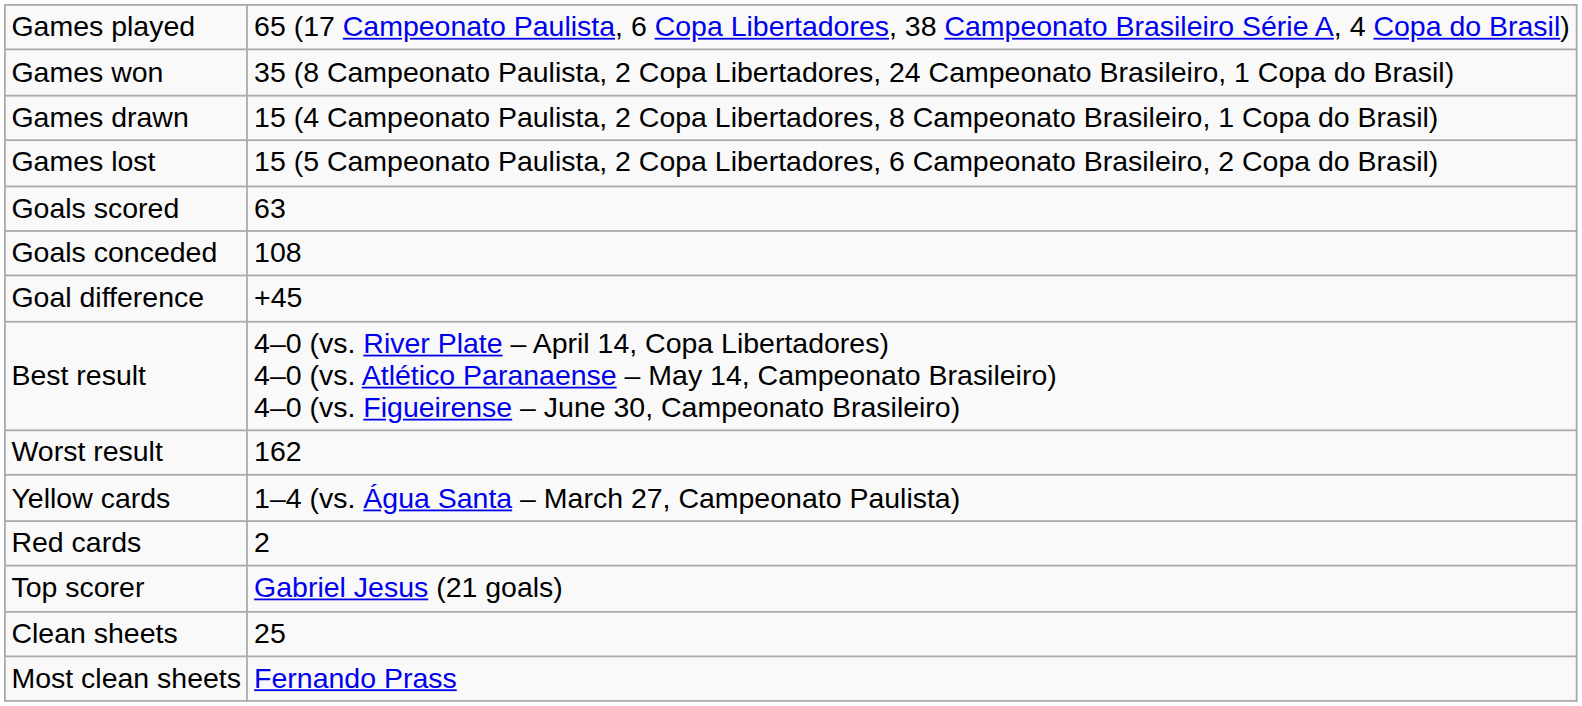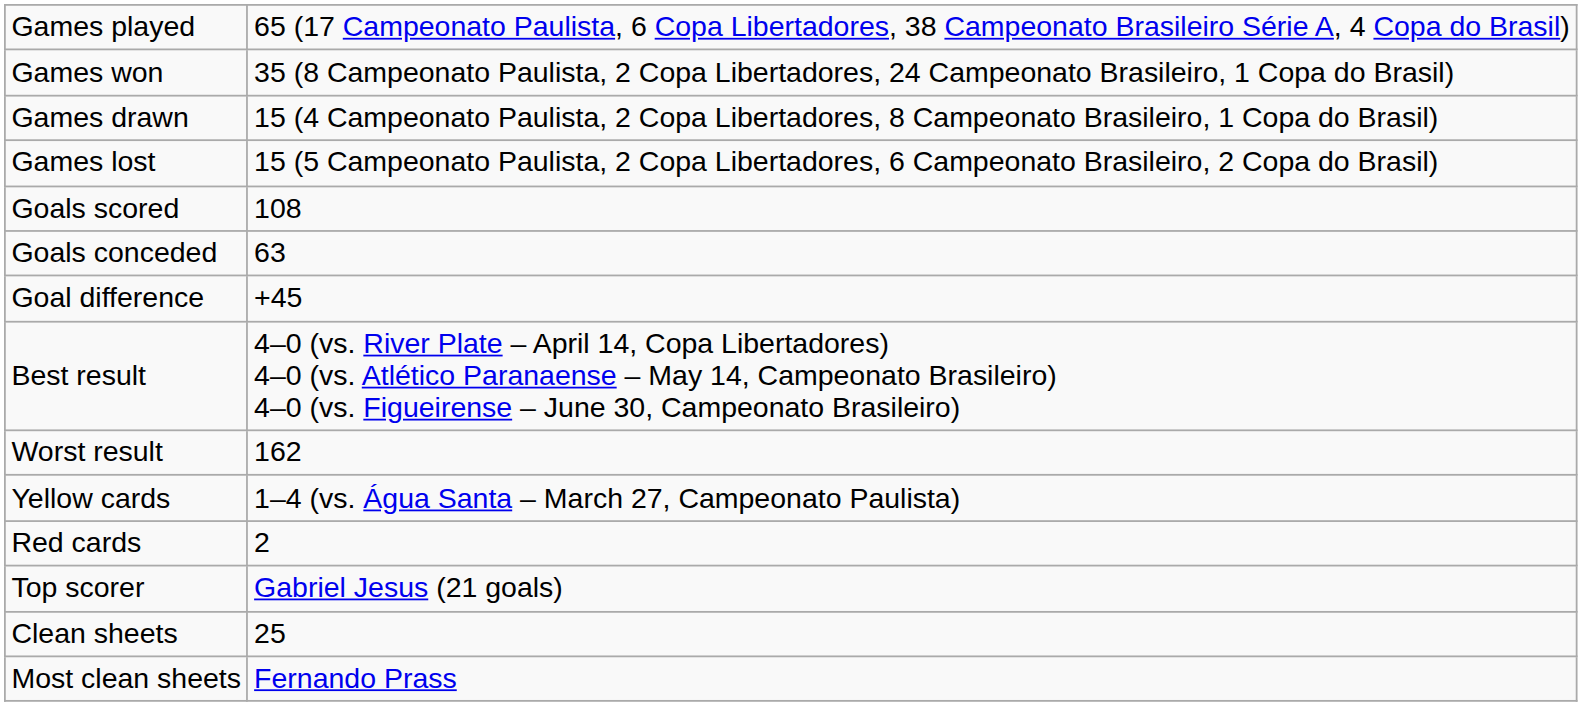Goals scored | column 2: 63 -> 108
Goals conceded | column 2: 108 -> 63
